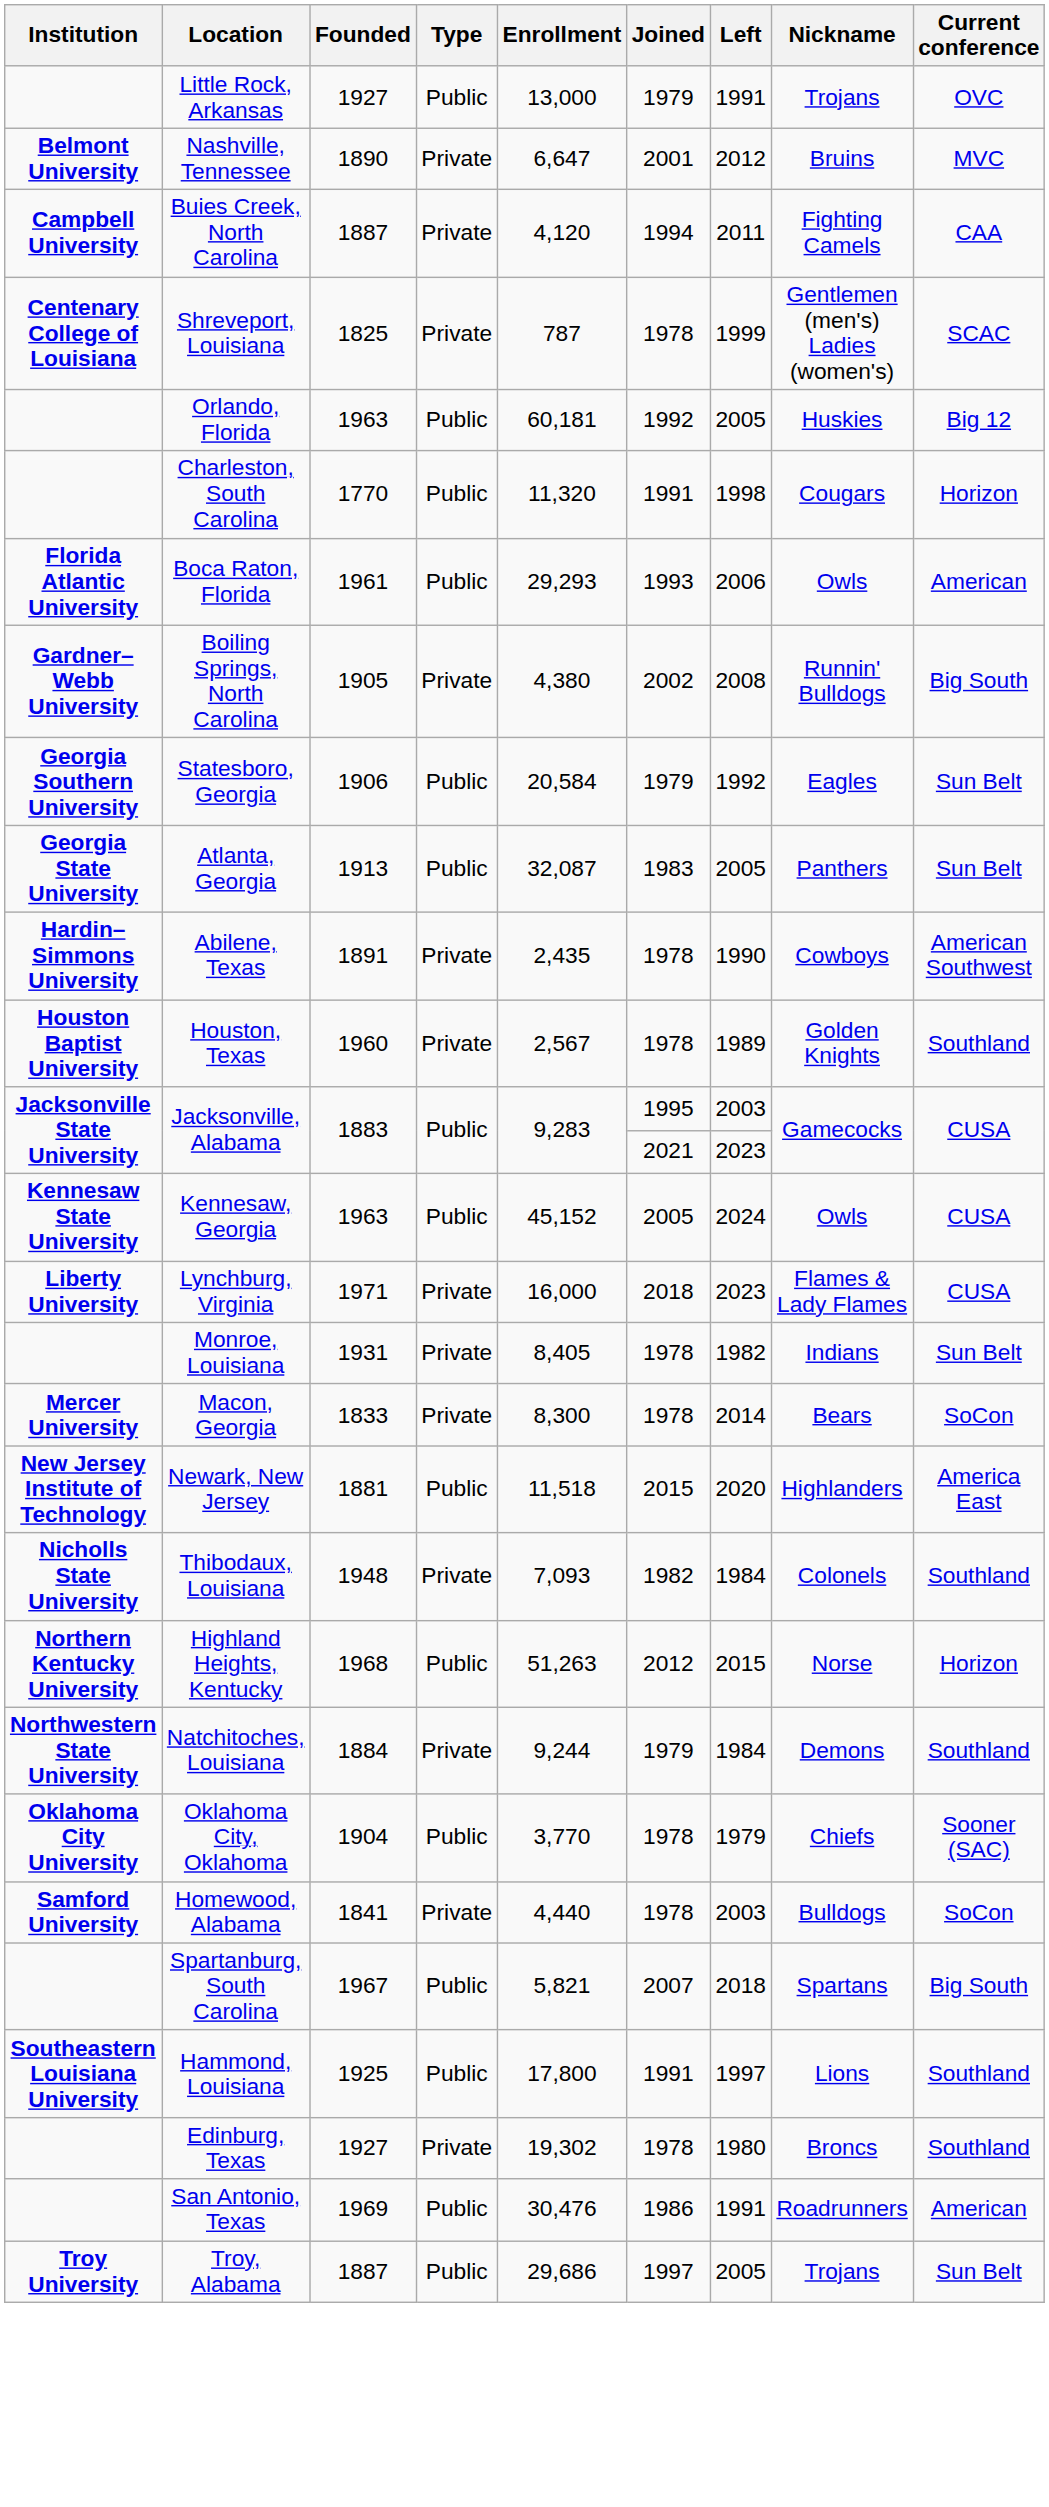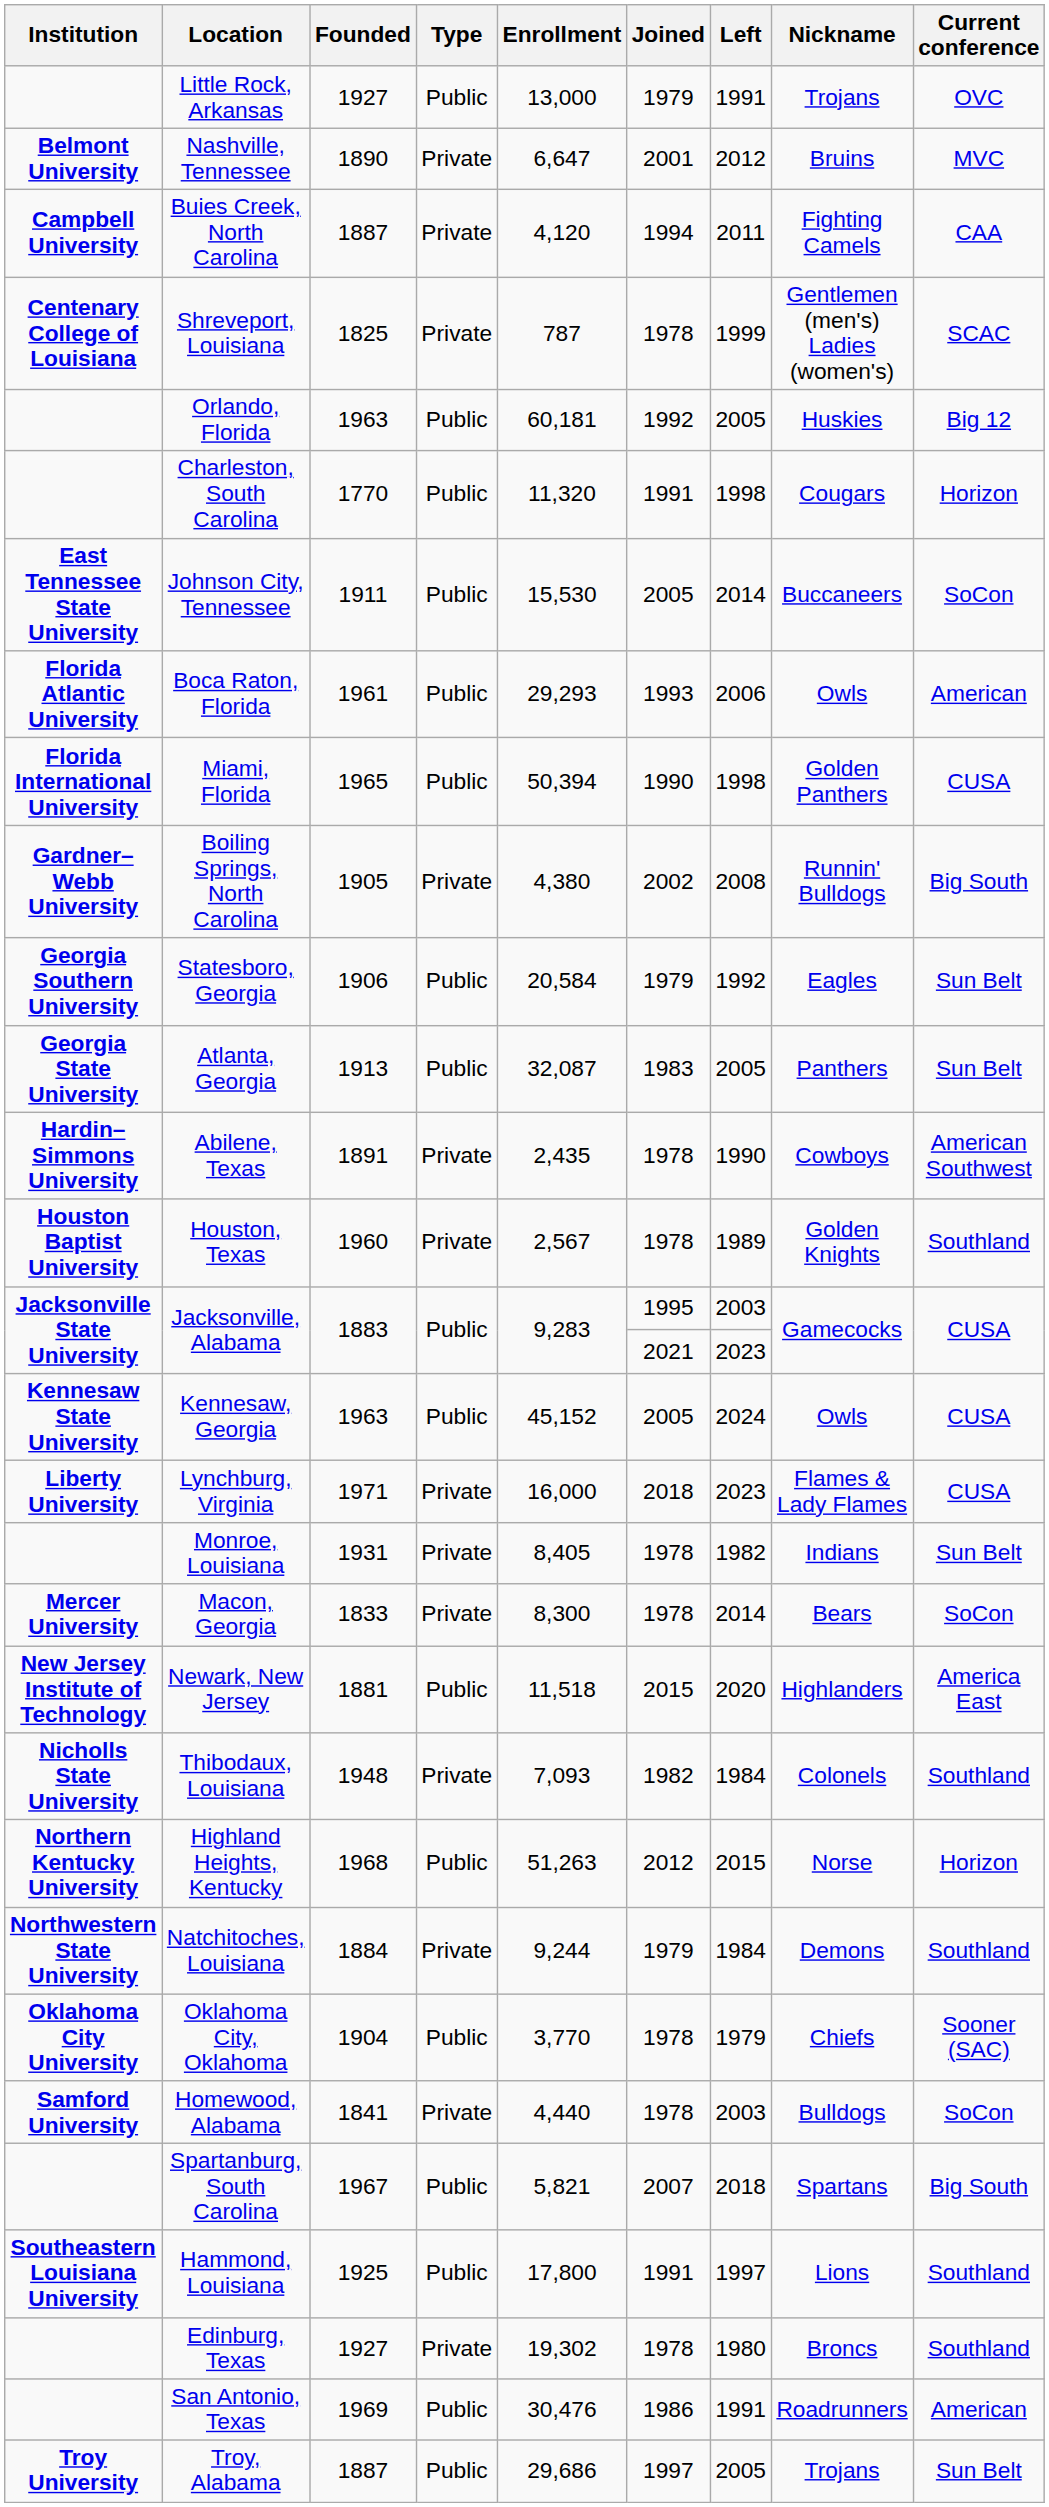+ row: East Tennessee State University | Johnson City, Tennessee | 1911 | Public | 15,530 | 2005 | 2014 | Buccaneers | SoCon
+ row: Florida International University | Miami, Florida | 1965 | Public | 50,394 | 1990 | 1998 | Golden Panthers | CUSA
